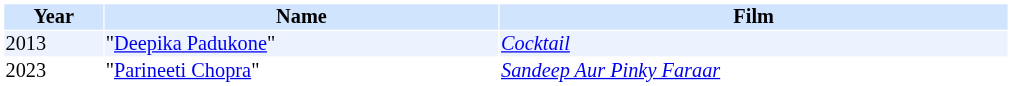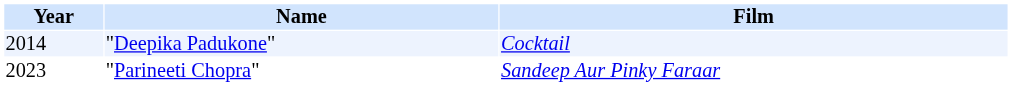"Deepika Padukone" | Year: 2013 -> 2014
